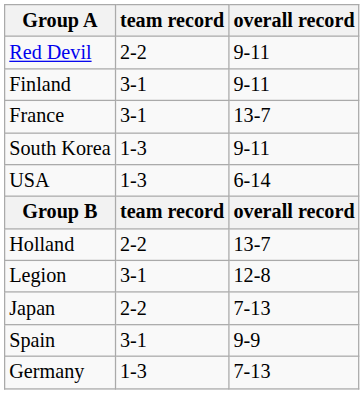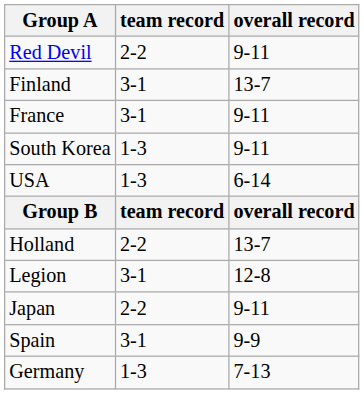Finland | overall record: 9-11 -> 13-7
France | overall record: 13-7 -> 9-11
Japan | overall record: 7-13 -> 9-11
